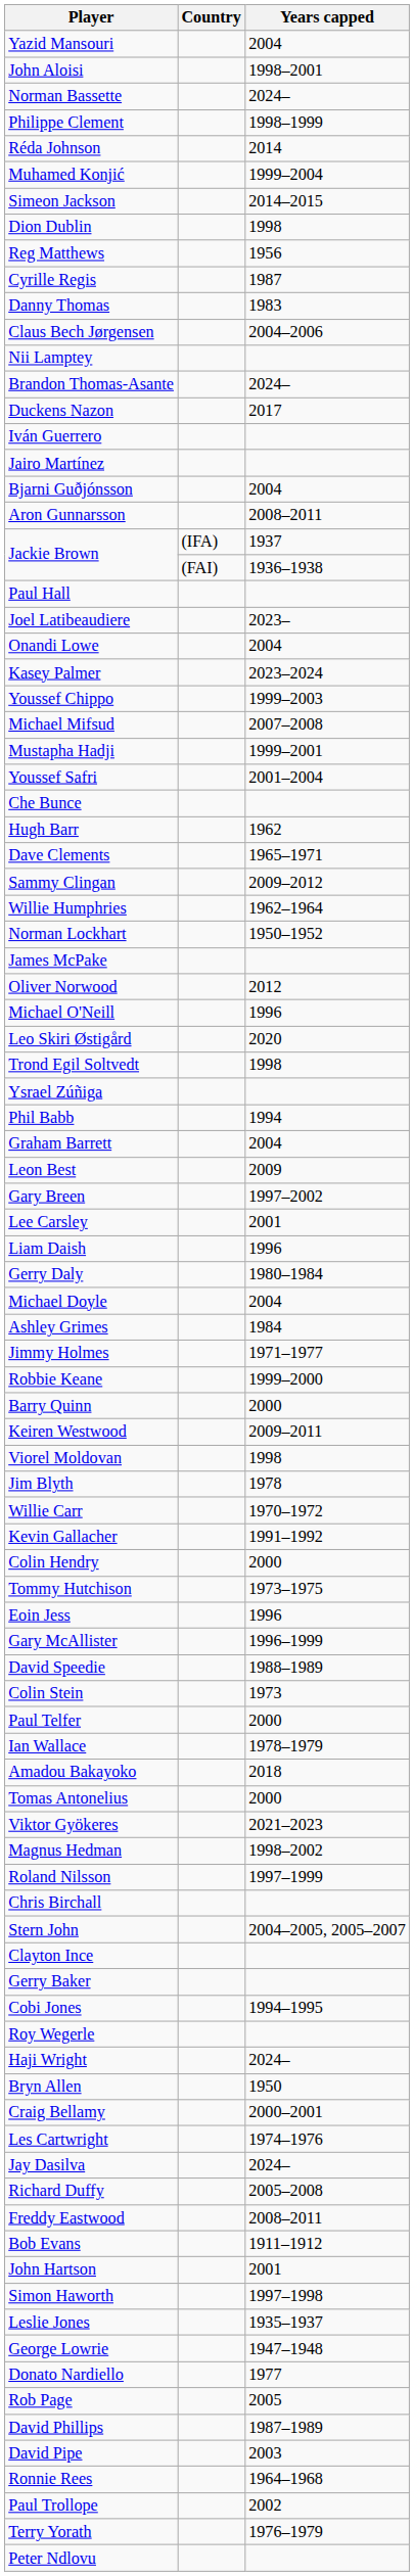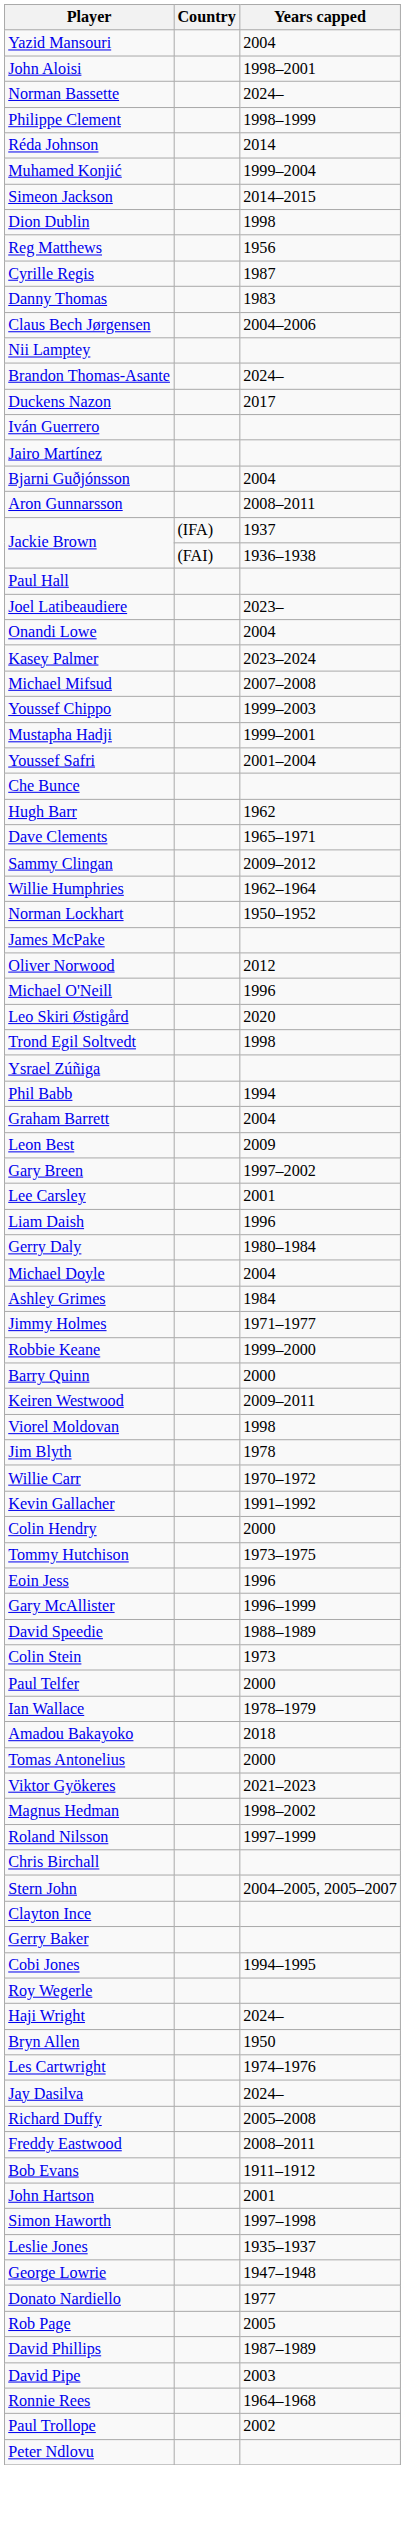rows swapped: Michael Mifsud <-> Youssef Chippo
- row: Craig Bellamy | 2000–2001
- row: Terry Yorath | 1976–1979
